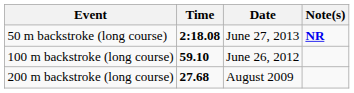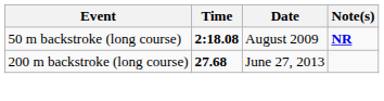50 m backstroke (long course) | Date: June 27, 2013 -> August 2009
- row: 100 m backstroke (long course) | 59.10 | June 26, 2012
200 m backstroke (long course) | Date: August 2009 -> June 27, 2013
